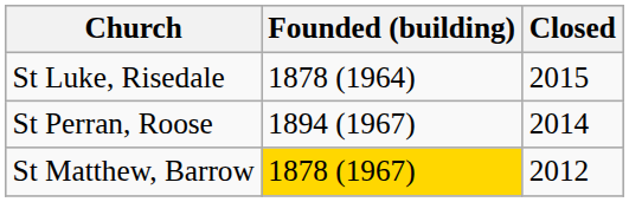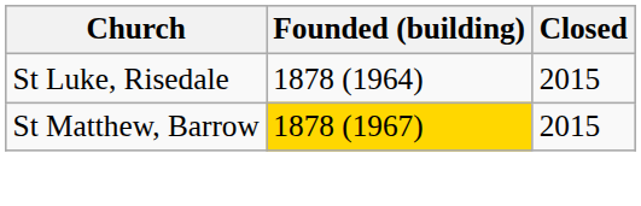- row: St Perran, Roose | 1894 (1967) | 2014
St Matthew, Barrow | Closed: 2012 -> 2015
